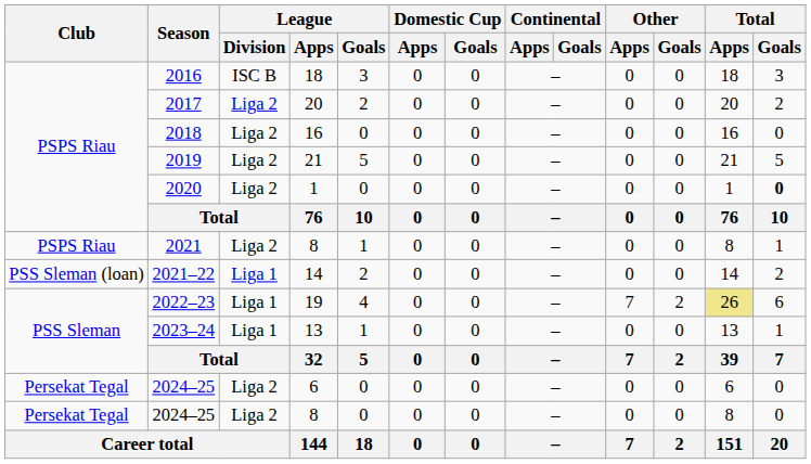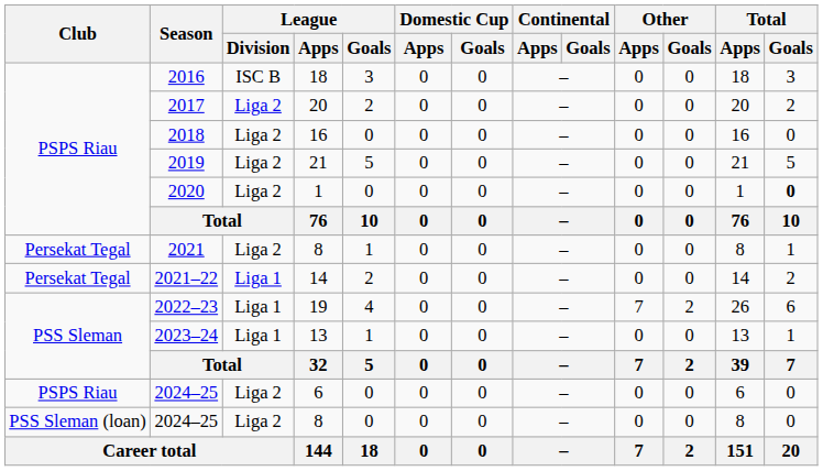2021 | Club: PSPS Riau -> Persekat Tegal
2021–22 | Club: PSS Sleman (loan) -> Persekat Tegal
2022–23 | Total / Apps: khaki background -> no background
2024–25 / 6 | Club: Persekat Tegal -> PSPS Riau
2024–25 / 8 | Club: Persekat Tegal -> PSS Sleman (loan)
